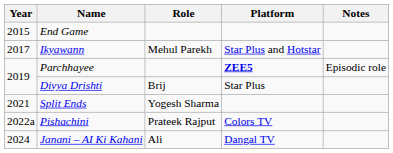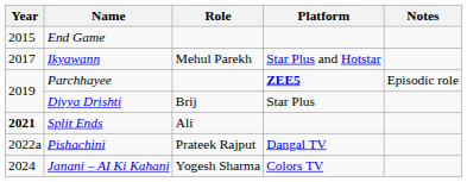Split Ends | Year: normal -> bold
Split Ends | Role: Yogesh Sharma -> Ali
Pishachini | Platform: Colors TV -> Dangal TV
Janani – AI Ki Kahani | Role: Ali -> Yogesh Sharma
Janani – AI Ki Kahani | Platform: Dangal TV -> Colors TV
